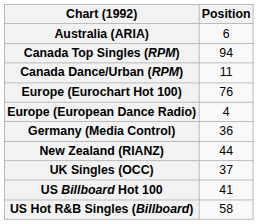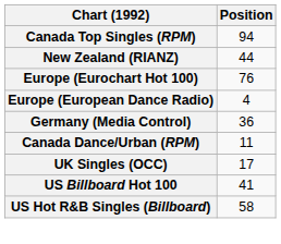- row: Australia (ARIA) | 6
rows swapped: Canada Dance/Urban (RPM) <-> New Zealand (RIANZ)
UK Singles (OCC) | Position: 37 -> 17
